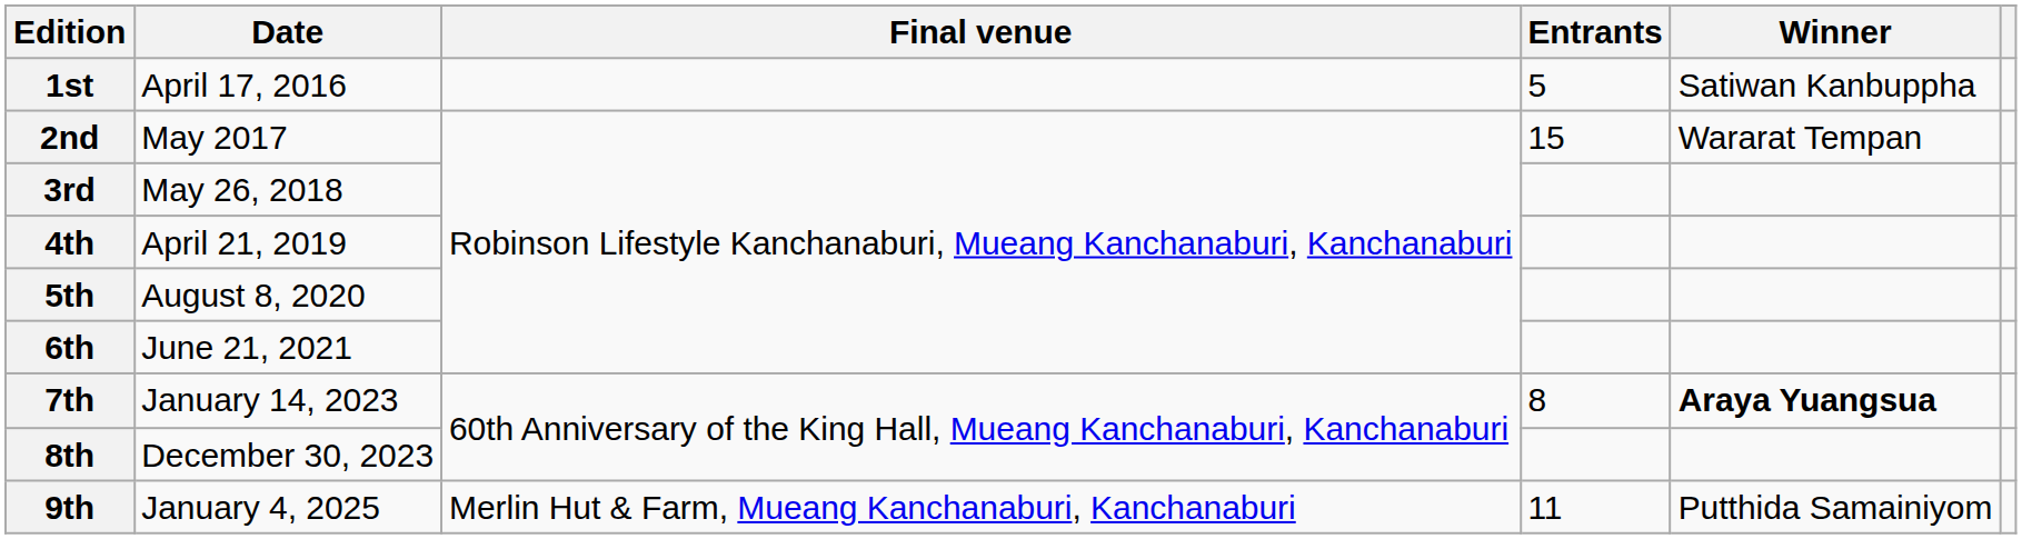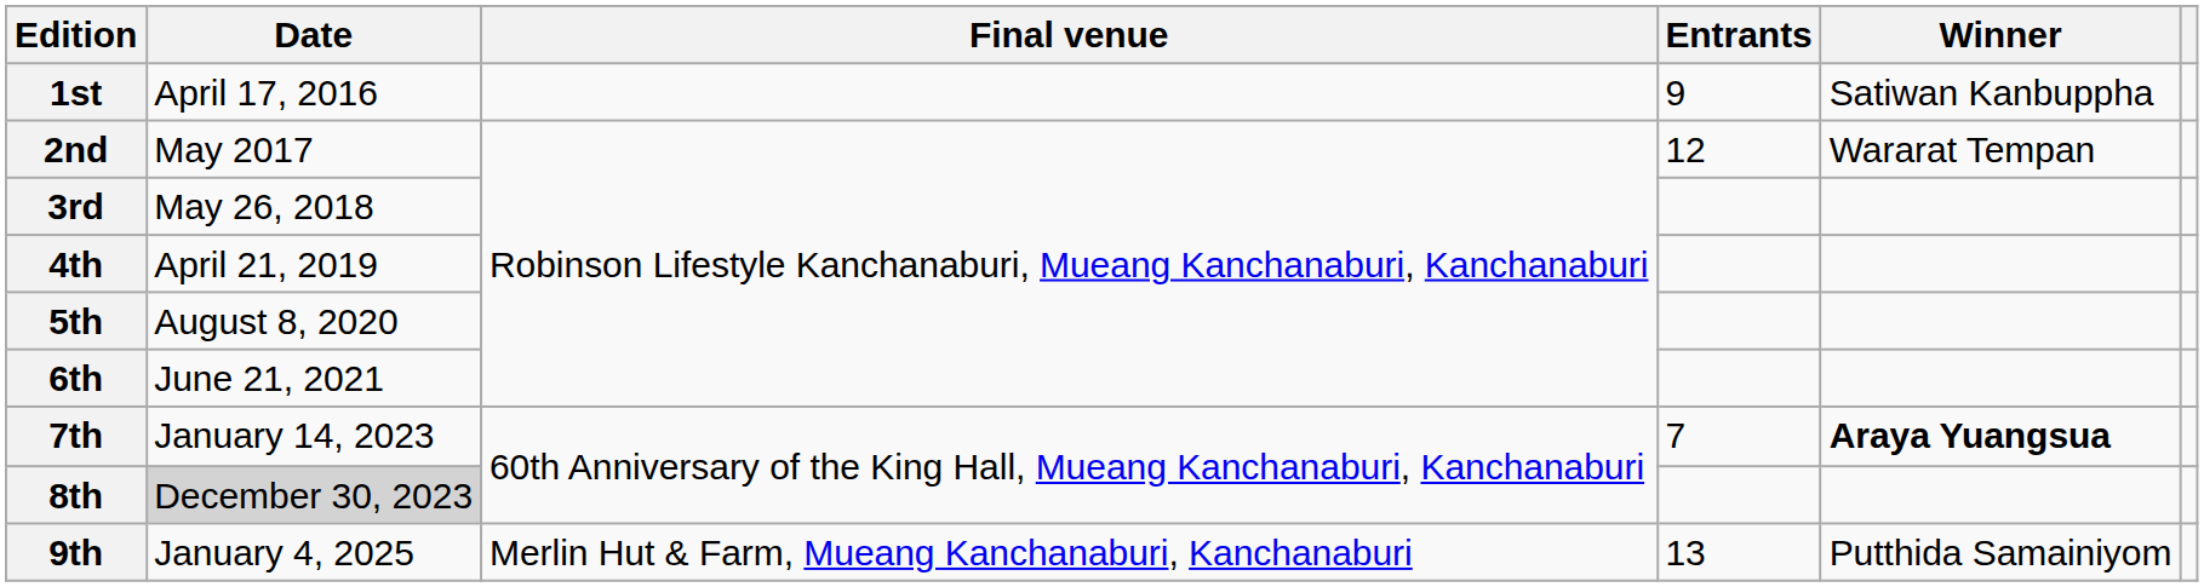1st | Entrants: 5 -> 9
2nd | Entrants: 15 -> 12
7th | Entrants: 8 -> 7
8th | Date: no background -> lightgrey background
9th | Entrants: 11 -> 13
